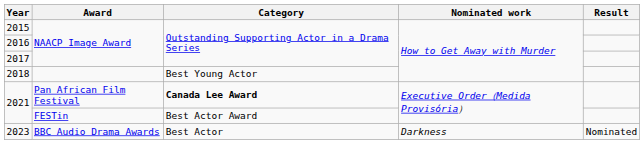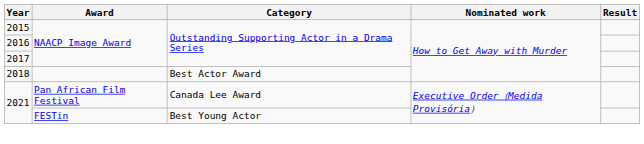2018 | Category: Best Young Actor -> Best Actor Award
2021 / Pan African Film Festival | Category: bold -> normal
2021 / FESTin | Category: Best Actor Award -> Best Young Actor
- row: 2023 | BBC Audio Drama Awards | Best Actor | Darkness | Nominated
